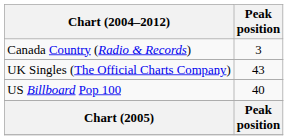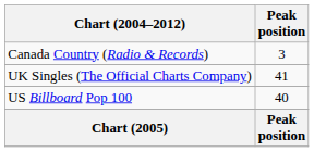UK Singles (The Official Charts Company) | Peak position: 43 -> 41
